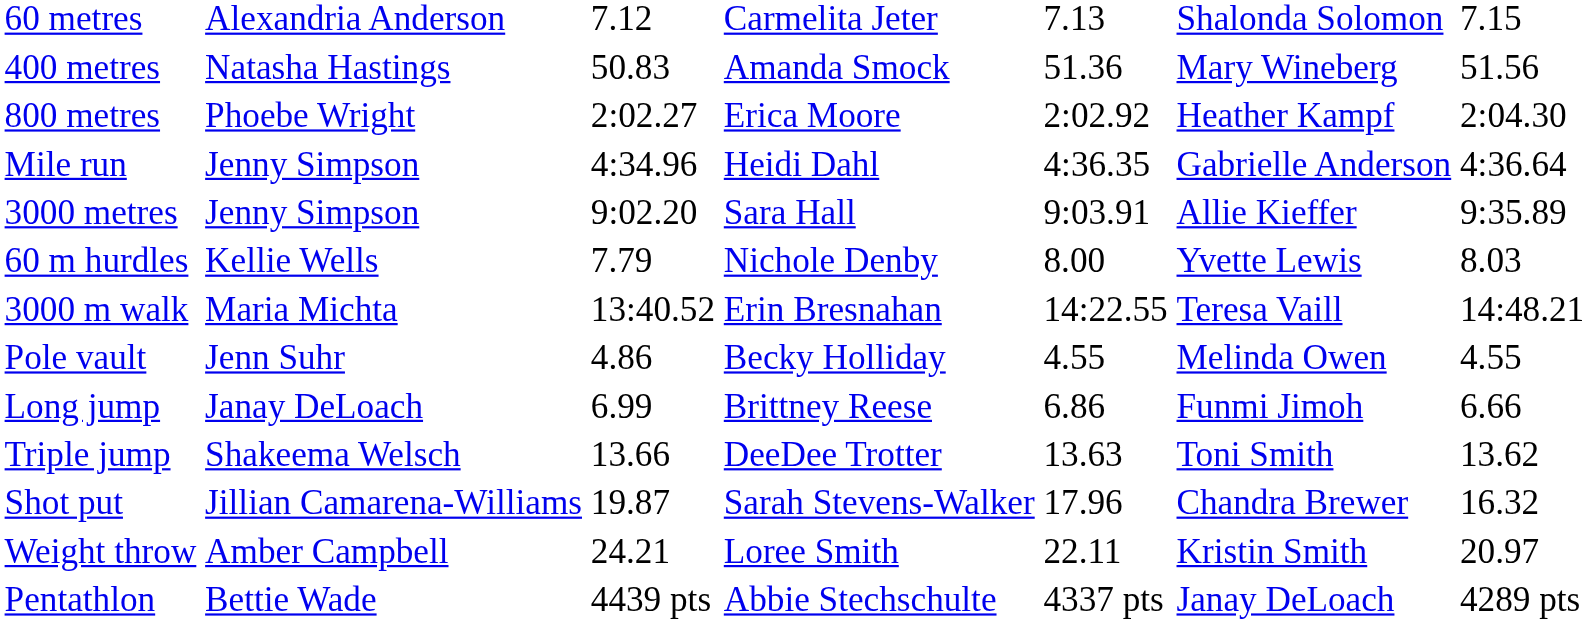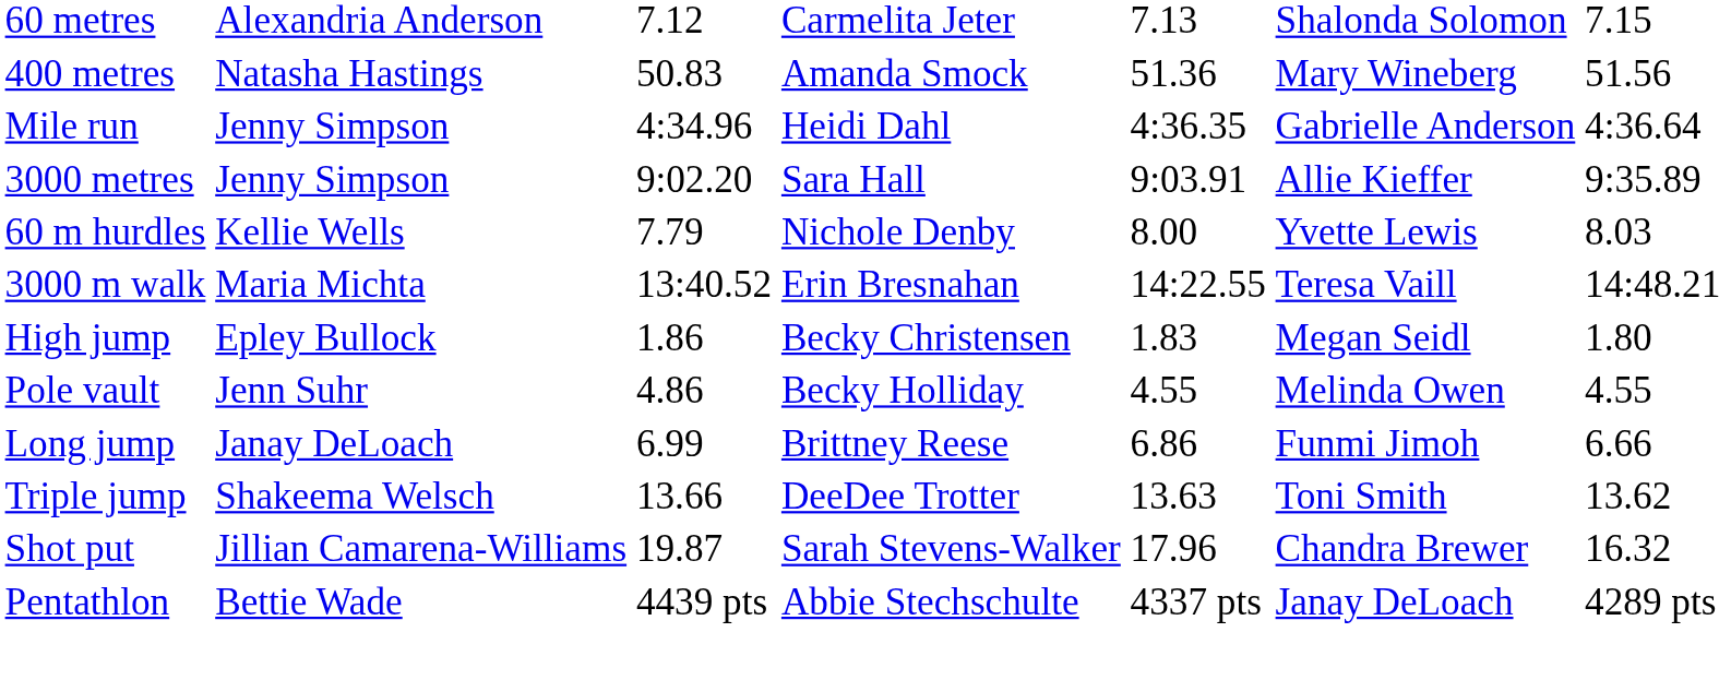- row: 800 metres | Phoebe Wright | 2:02.27 | Erica Moore | 2:02.92 | Heather Kampf | 2:04.30
+ row: High jump | Epley Bullock | 1.86 | Becky Christensen | 1.83 | Megan Seidl | 1.80
- row: Weight throw | Amber Campbell | 24.21 | Loree Smith | 22.11 | Kristin Smith | 20.97
